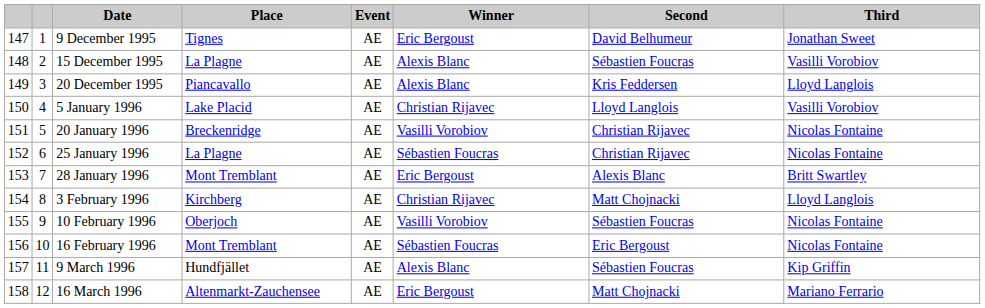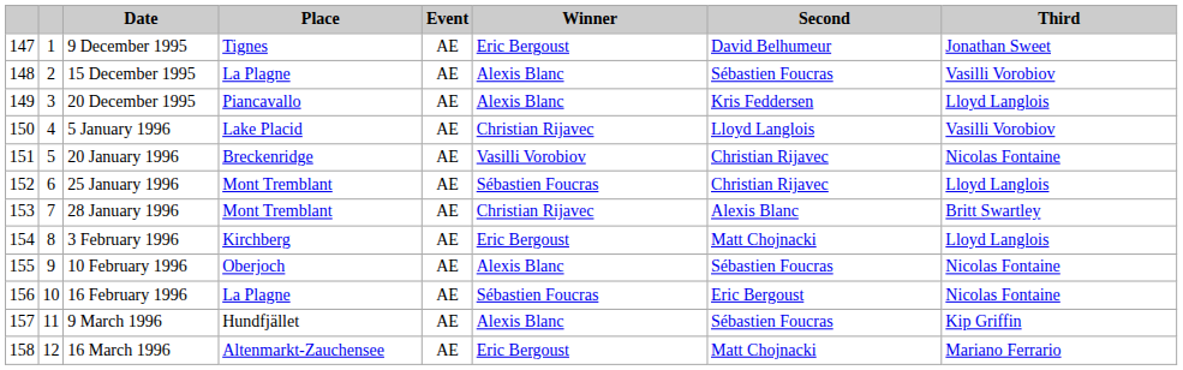25 January 1996 | Place: La Plagne -> Mont Tremblant
25 January 1996 | Third: Nicolas Fontaine -> Lloyd Langlois
28 January 1996 | Winner: Eric Bergoust -> Christian Rijavec
3 February 1996 | Winner: Christian Rijavec -> Eric Bergoust
10 February 1996 | Winner: Vasilli Vorobiov -> Alexis Blanc
16 February 1996 | Place: Mont Tremblant -> La Plagne
